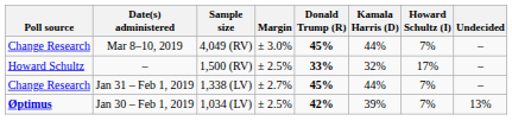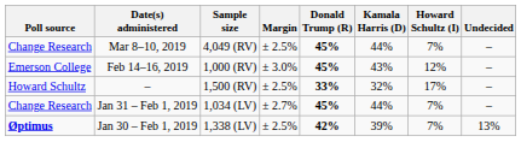Mar 8–10, 2019 | Margin: ± 3.0% -> ± 2.5%
+ row: Emerson College | Feb 14–16, 2019 | 1,000 (RV) | ± 3.0% | 45% | 43% | 12% | –
Jan 31 – Feb 1, 2019 | Sample size: 1,338 (LV) -> 1,034 (LV)
Jan 30 – Feb 1, 2019 | Sample size: 1,034 (LV) -> 1,338 (LV)
